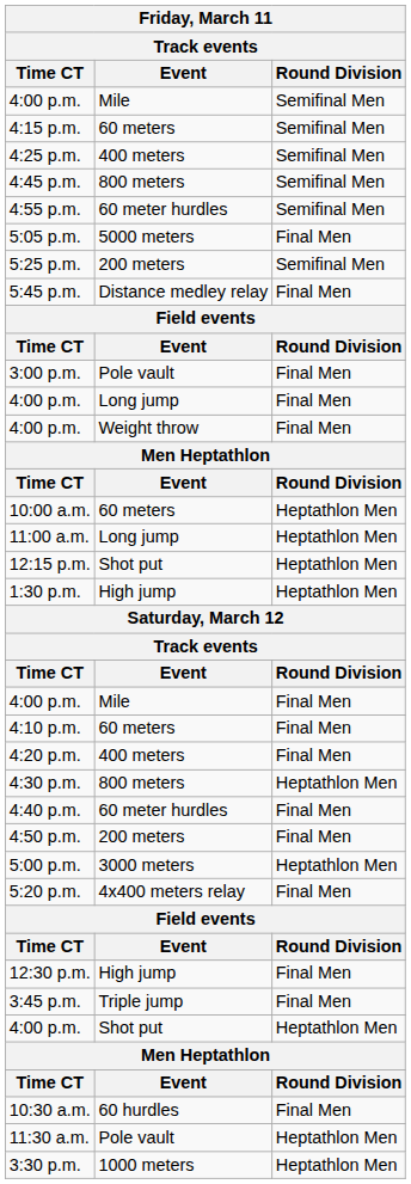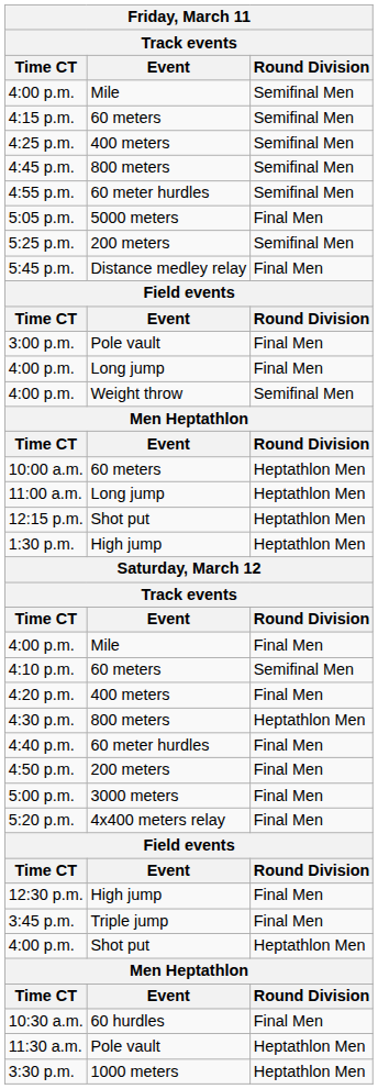4:00 p.m. / Weight throw | Round Division: Final Men -> Semifinal Men
4:10 p.m. | Round Division: Final Men -> Semifinal Men
5:00 p.m. | Round Division: Heptathlon Men -> Final Men
